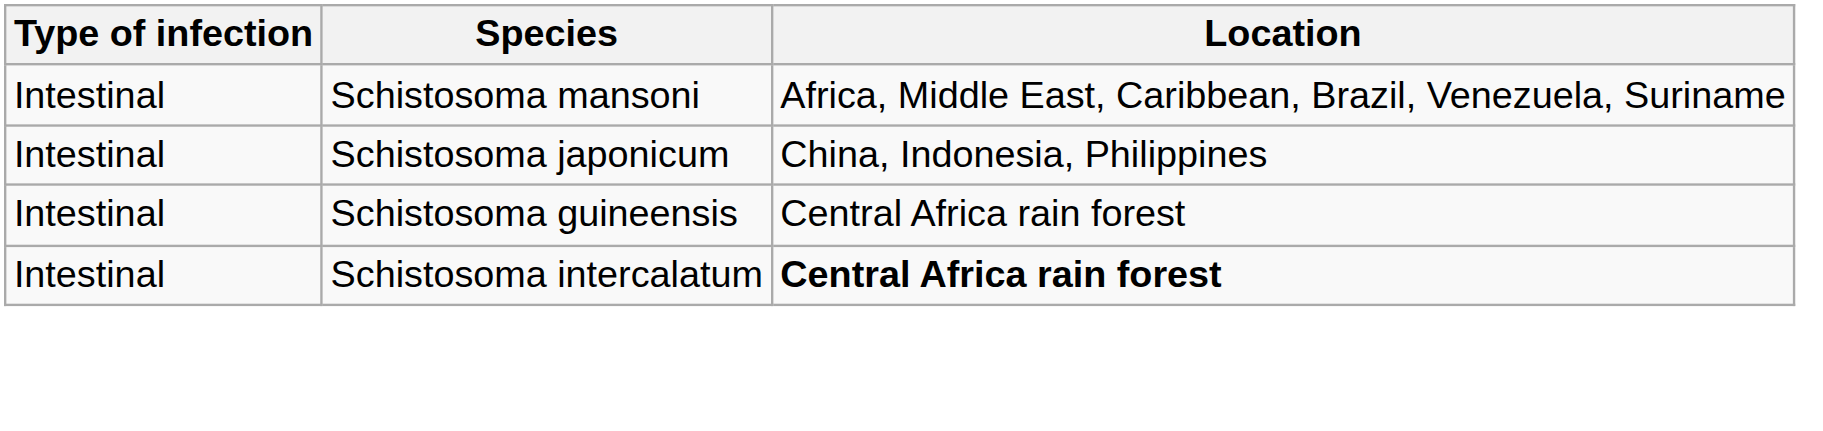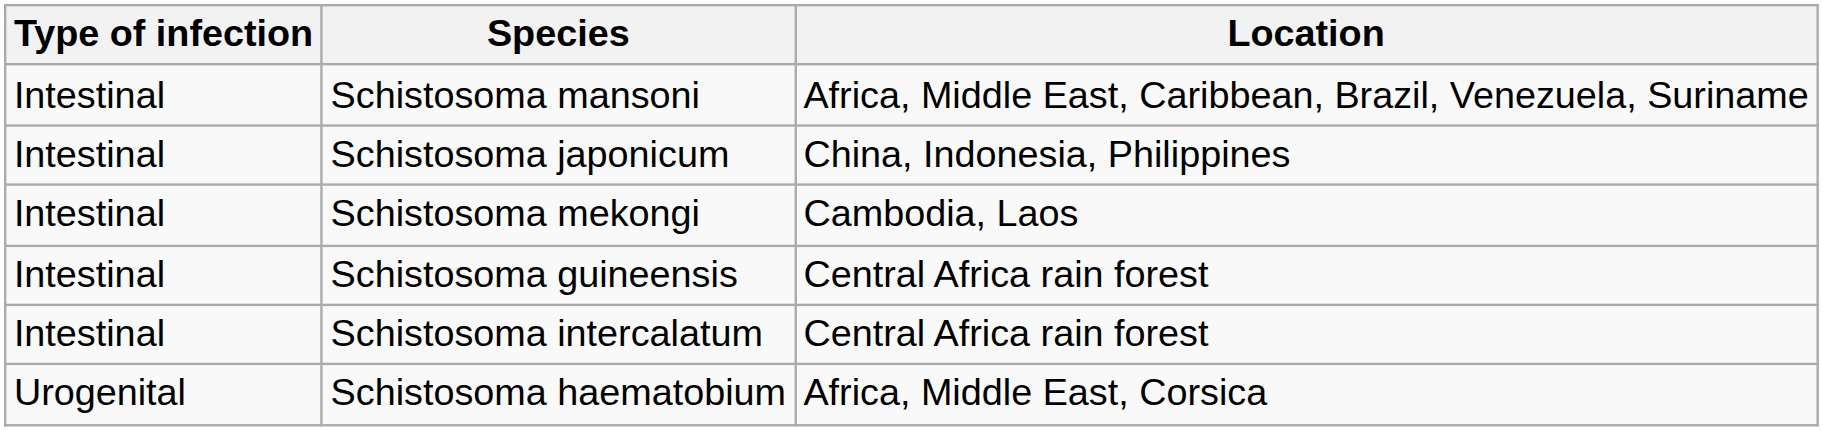+ row: Intestinal | Schistosoma mekongi | Cambodia, Laos
Schistosoma intercalatum | Location: bold -> normal
+ row: Urogenital | Schistosoma haematobium | Africa, Middle East, Corsica
